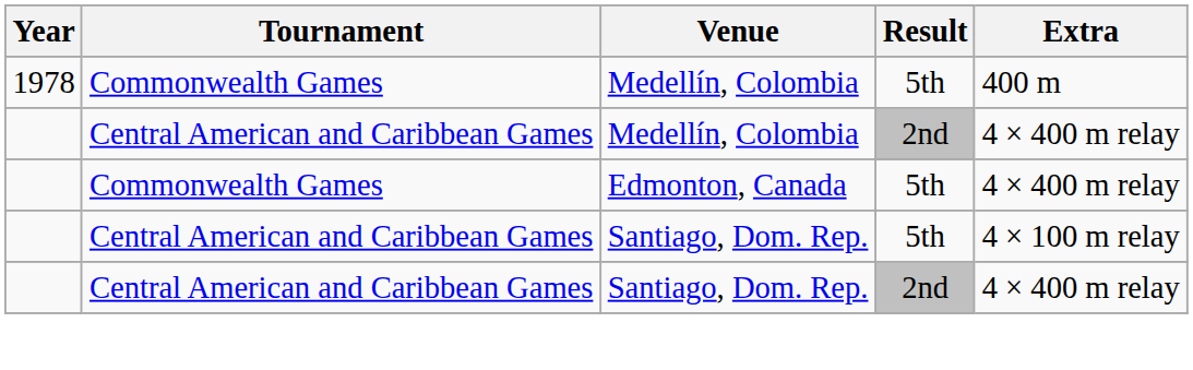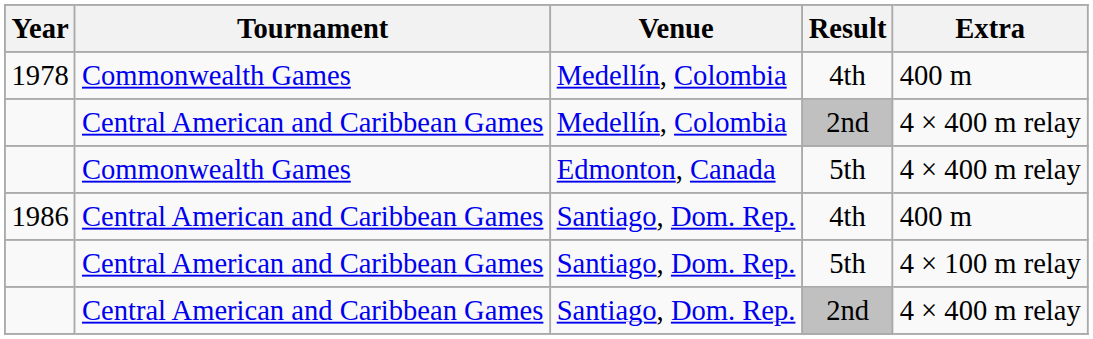1978 | Result: 5th -> 4th
+ row: 1986 | Central American and Caribbean Games | Santiago, Dom. Rep. | 4th | 400 m
